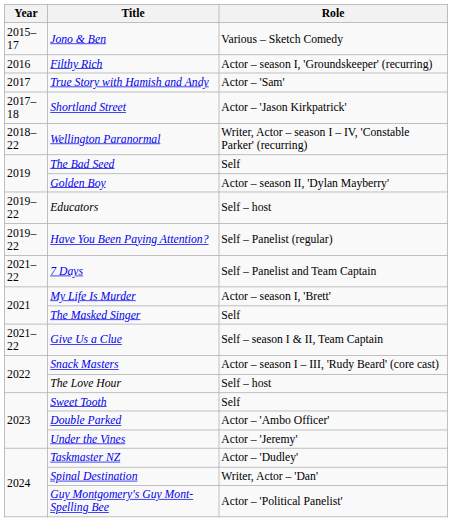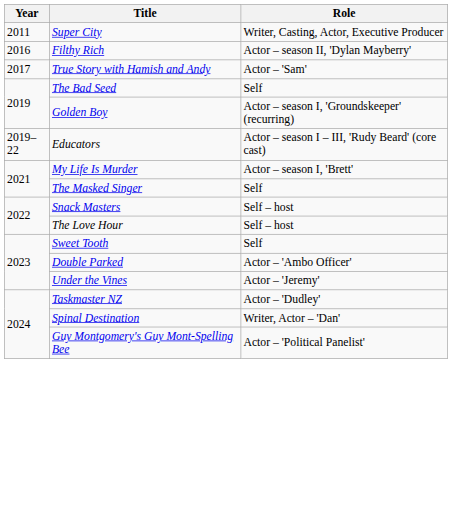+ row: 2011 | Super City | Writer, Casting, Actor, Executive Producer
- row: 2015–17 | Jono & Ben | Various – Sketch Comedy
Filthy Rich | Role: Actor – season I, 'Groundskeeper' (recurring) -> Actor – season II, 'Dylan Mayberry'
- row: 2017–18 | Shortland Street | Actor – 'Jason Kirkpatrick'
- row: 2018–22 | Wellington Paranormal | Writer, Actor – season I – IV, 'Constable Parker' (recurring)
Golden Boy | Role: Actor – season II, 'Dylan Mayberry' -> Actor – season I, 'Groundskeeper' (recurring)
Educators | Role: Self – host -> Actor – season I – III, 'Rudy Beard' (core cast)
- row: 2019–22 | Have You Been Paying Attention? | Self – Panelist (regular)
- row: 2021–22 | 7 Days | Self – Panelist and Team Captain
- row: 2021–22 | Give Us a Clue | Self – season I & II, Team Captain
Snack Masters | Role: Actor – season I – III, 'Rudy Beard' (core cast) -> Self – host
